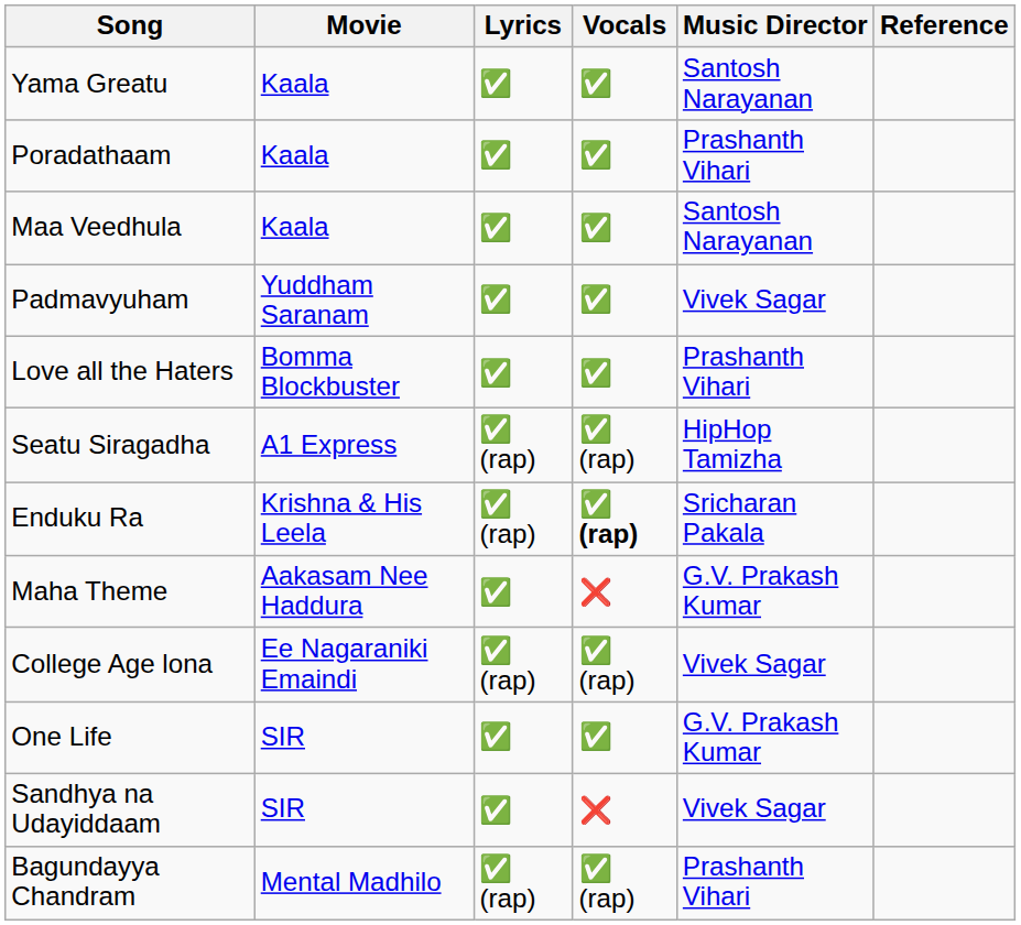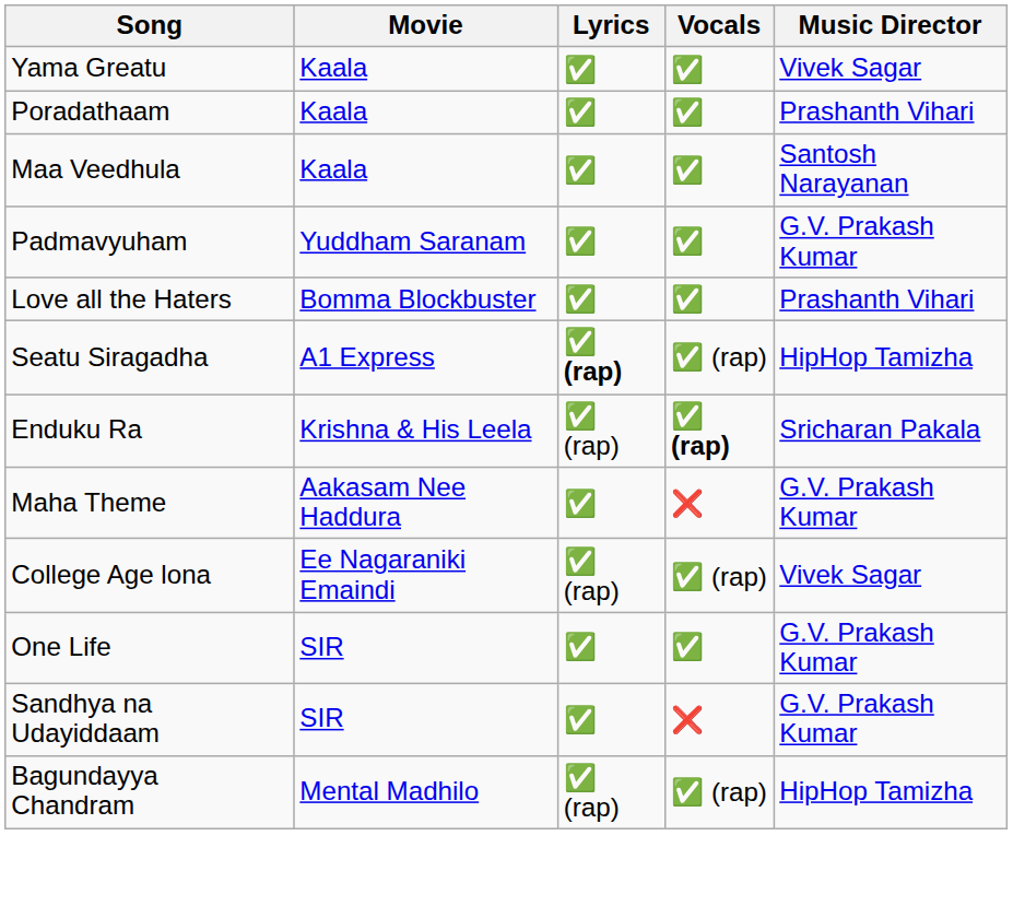- column: Reference
Yama Greatu | Music Director: Santosh Narayanan -> Vivek Sagar
Padmavyuham | Music Director: Vivek Sagar -> G.V. Prakash Kumar
Seatu Siragadha | Lyrics: normal -> bold
Sandhya na Udayiddaam | Music Director: Vivek Sagar -> G.V. Prakash Kumar
Bagundayya Chandram | Music Director: Prashanth Vihari -> HipHop Tamizha
